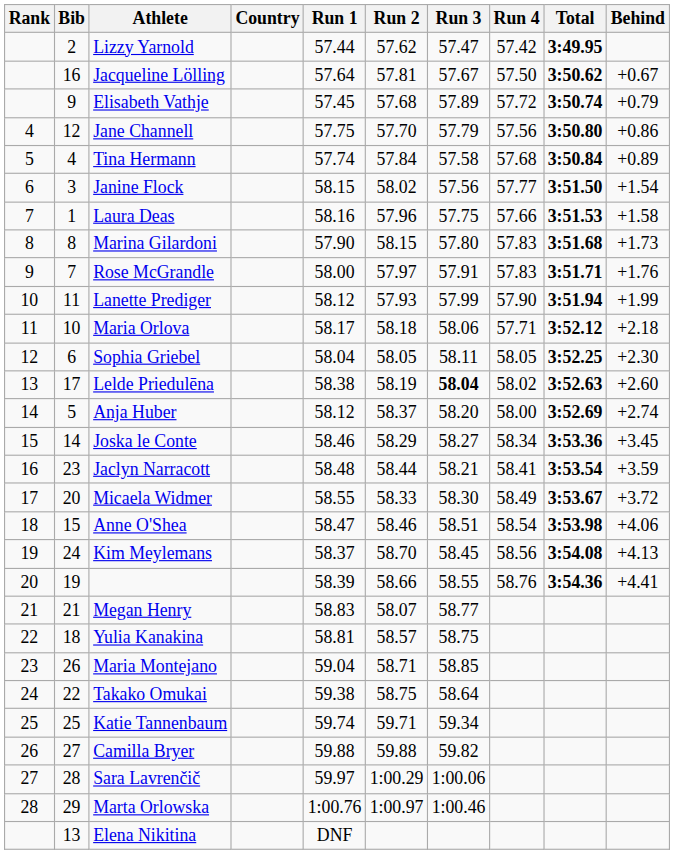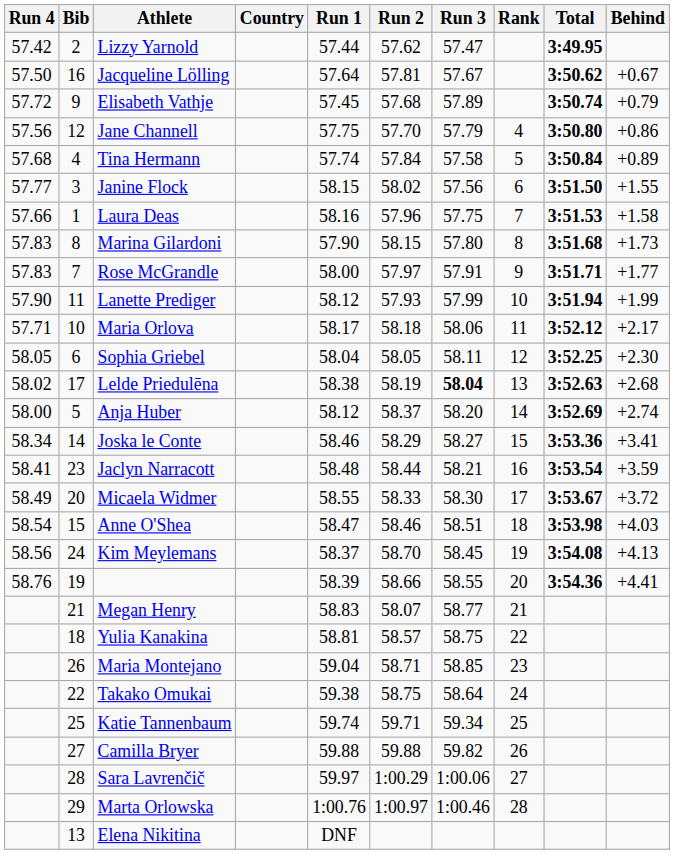columns swapped: Rank <-> Run 4
Janine Flock | Behind: +1.54 -> +1.55
Rose McGrandle | Behind: +1.76 -> +1.77
Maria Orlova | Behind: +2.18 -> +2.17
Lelde Priedulēna | Behind: +2.60 -> +2.68
Joska le Conte | Behind: +3.45 -> +3.41
Anne O'Shea | Behind: +4.06 -> +4.03
